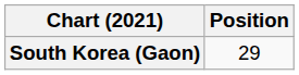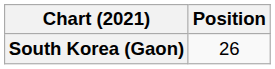South Korea (Gaon) | Position: 29 -> 26
